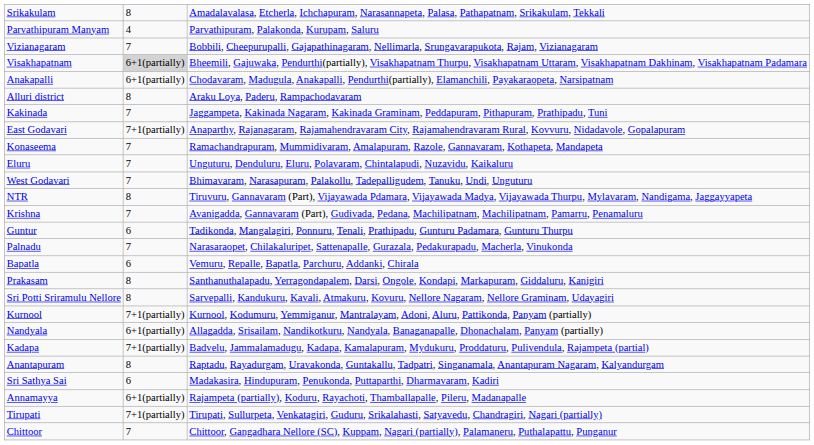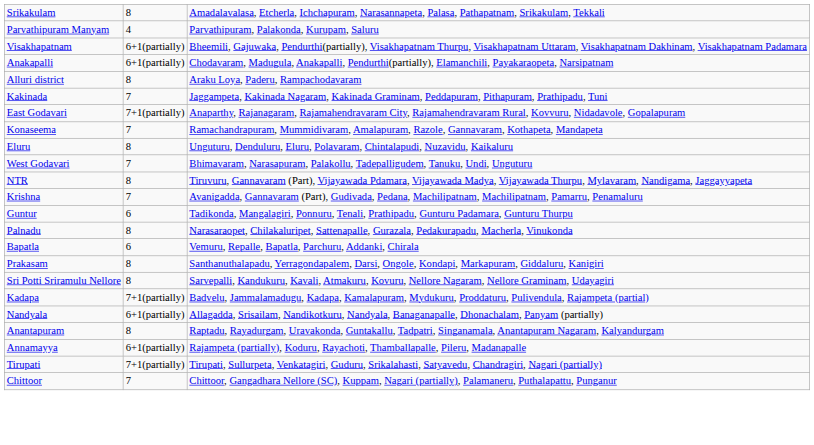- row: Vizianagaram | 7 | Bobbili, Cheepurupalli, Gajapathinagaram, Nellimarla, Srungavarapukota, Rajam, Vizianagaram
Visakhapatnam | column 2: lightgrey background -> no background
Eluru | column 2: 7 -> 8
Palnadu | column 2: 7 -> 8
- row: Kurnool | 7+1(partially) | Kurnool, Kodumuru, Yemmiganur, Mantralayam, Adoni, Aluru, Pattikonda, Panyam (partially)
rows swapped: Nandyala <-> Kadapa
- row: Sri Sathya Sai | 6 | Madakasira, Hindupuram, Penukonda, Puttaparthi, Dharmavaram, Kadiri
